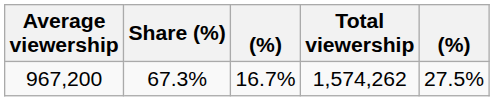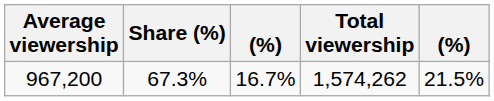967,200 | column 5: 27.5% -> 21.5%
